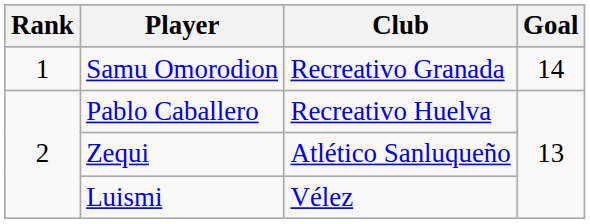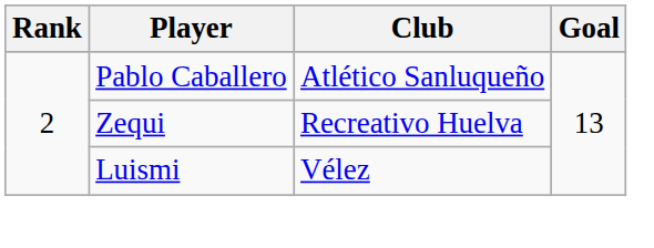- row: 1 | Samu Omorodion | Recreativo Granada | 14
Pablo Caballero | Club: Recreativo Huelva -> Atlético Sanluqueño
Zequi | Club: Atlético Sanluqueño -> Recreativo Huelva
